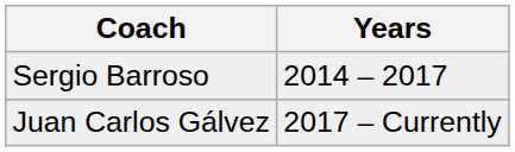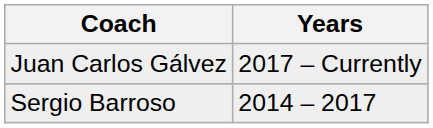rows swapped: Sergio Barroso <-> Juan Carlos Gálvez
